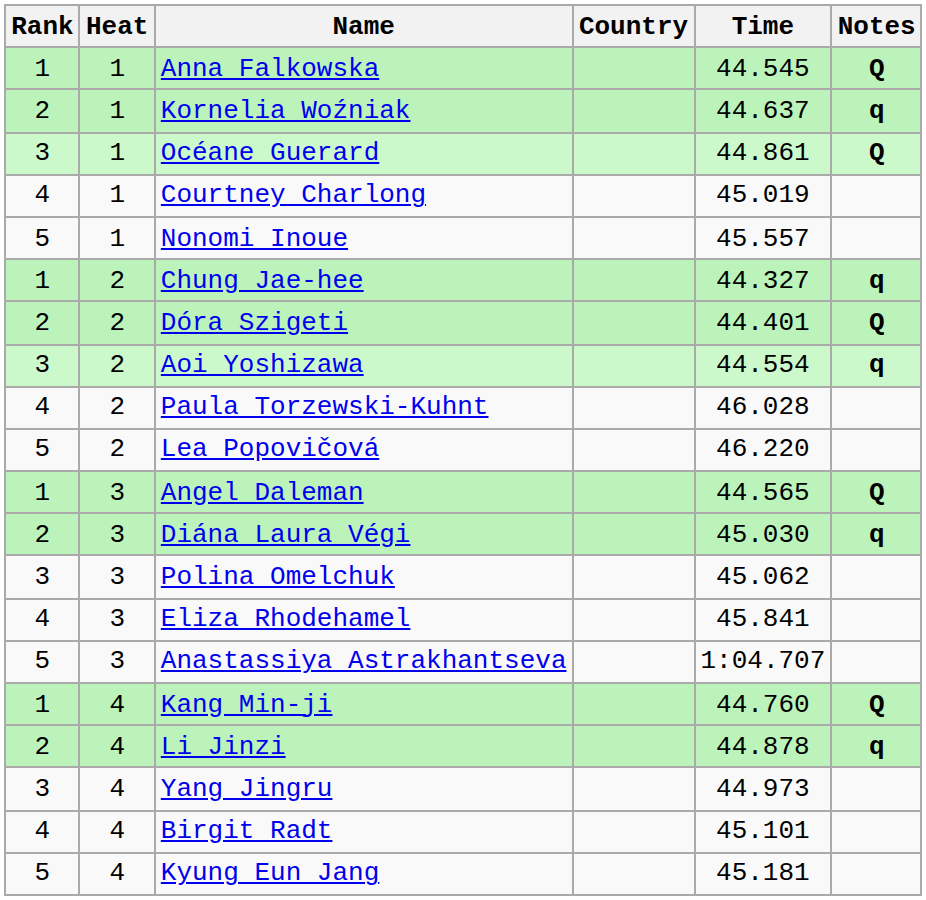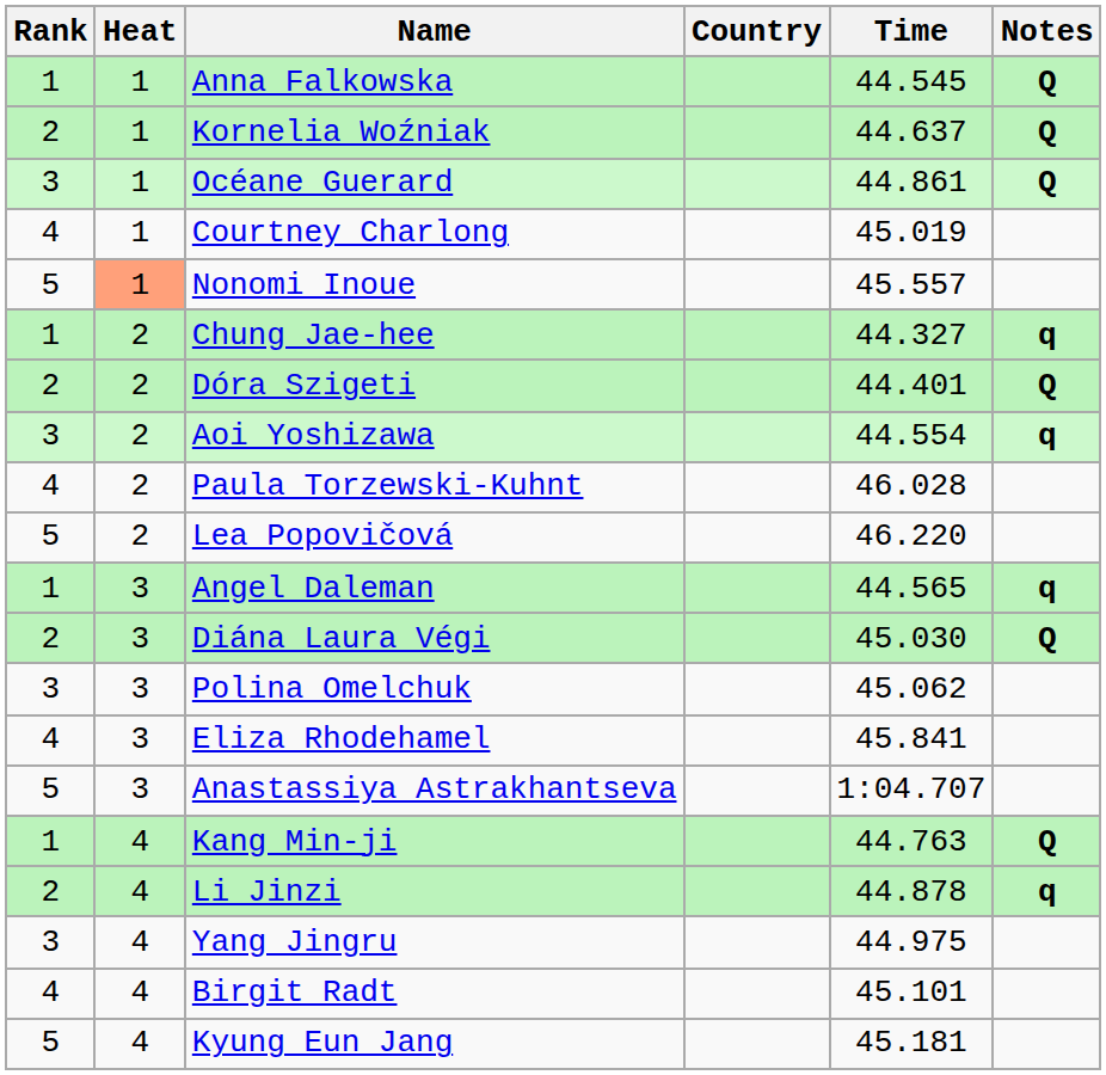Kornelia Woźniak | Notes: q -> Q
Nonomi Inoue | Heat: no background -> lightsalmon background
Angel Daleman | Notes: Q -> q
Diána Laura Végi | Notes: q -> Q
Kang Min-ji | Time: 44.760 -> 44.763
Yang Jingru | Time: 44.973 -> 44.975
